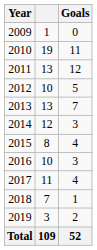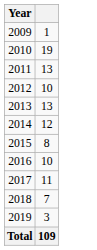- column: Goals | 0 | 11 | 12 | 5 | 7 | 3 | 4 | 3 | 4 | 1 | 2 | 52
